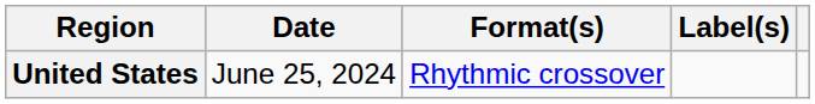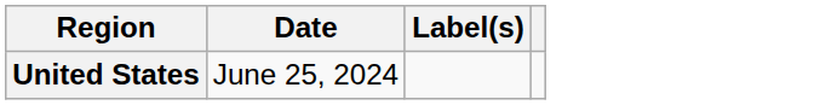- column: Format(s) | Rhythmic crossover
